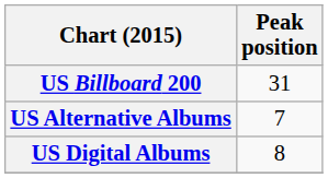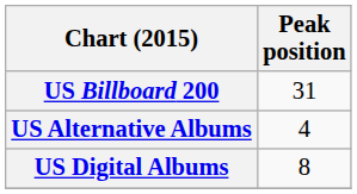US Alternative Albums | Peak position: 7 -> 4
